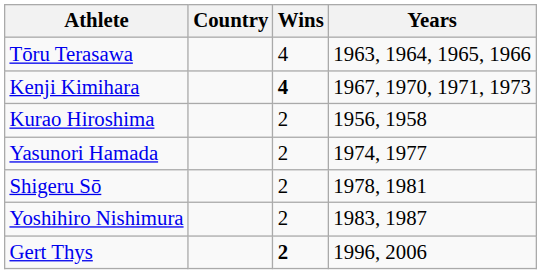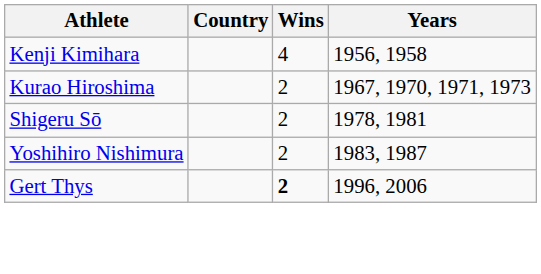- row: Tōru Terasawa | 4 | 1963, 1964, 1965, 1966
Kenji Kimihara | Wins: bold -> normal
Kenji Kimihara | Years: 1967, 1970, 1971, 1973 -> 1956, 1958
Kurao Hiroshima | Years: 1956, 1958 -> 1967, 1970, 1971, 1973
- row: Yasunori Hamada | 2 | 1974, 1977
